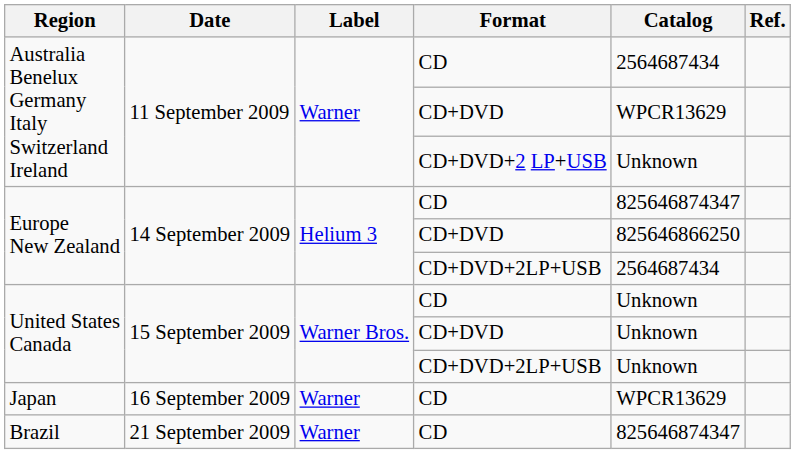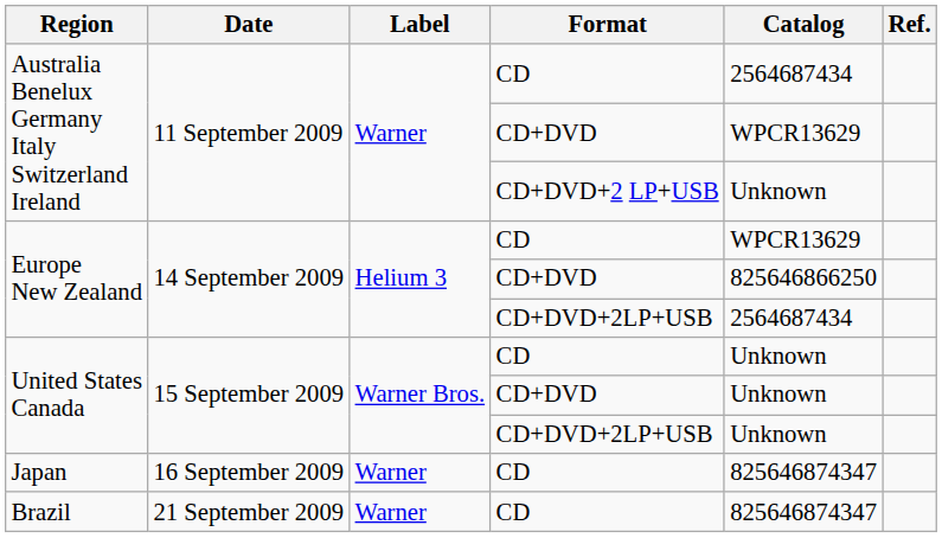Europe New Zealand / CD | Catalog: 825646874347 -> WPCR13629
Japan | Catalog: WPCR13629 -> 825646874347
